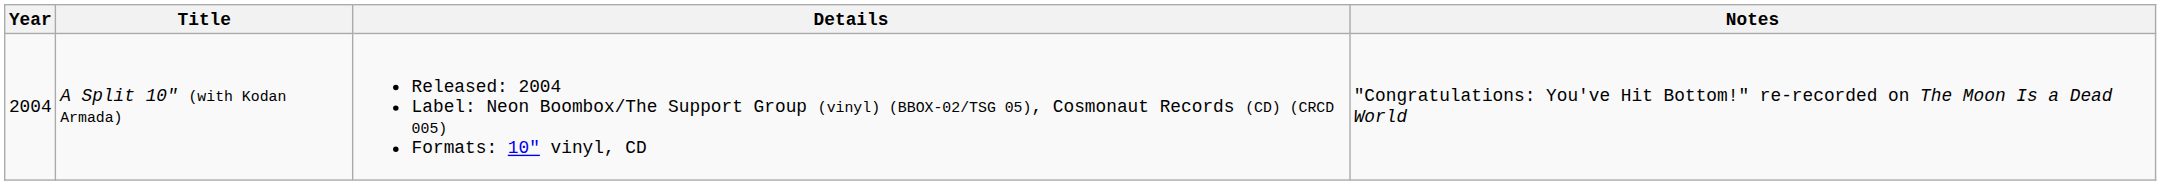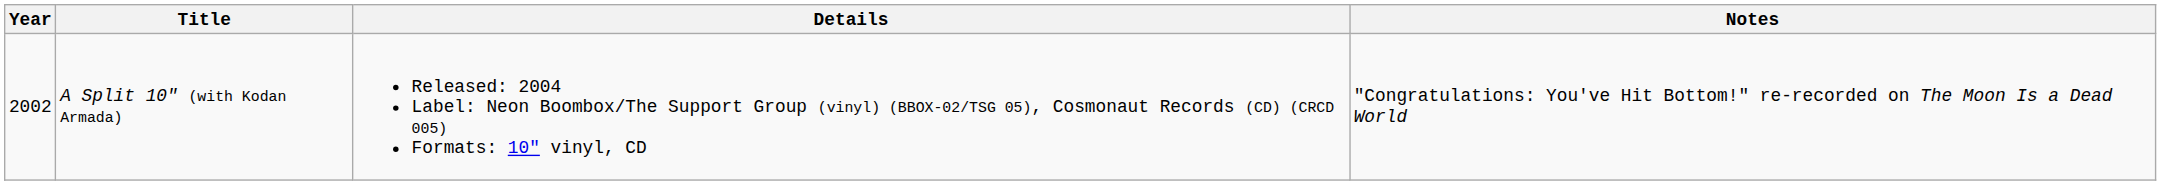A Split 10" (with Kodan Armada) | Year: 2004 -> 2002
